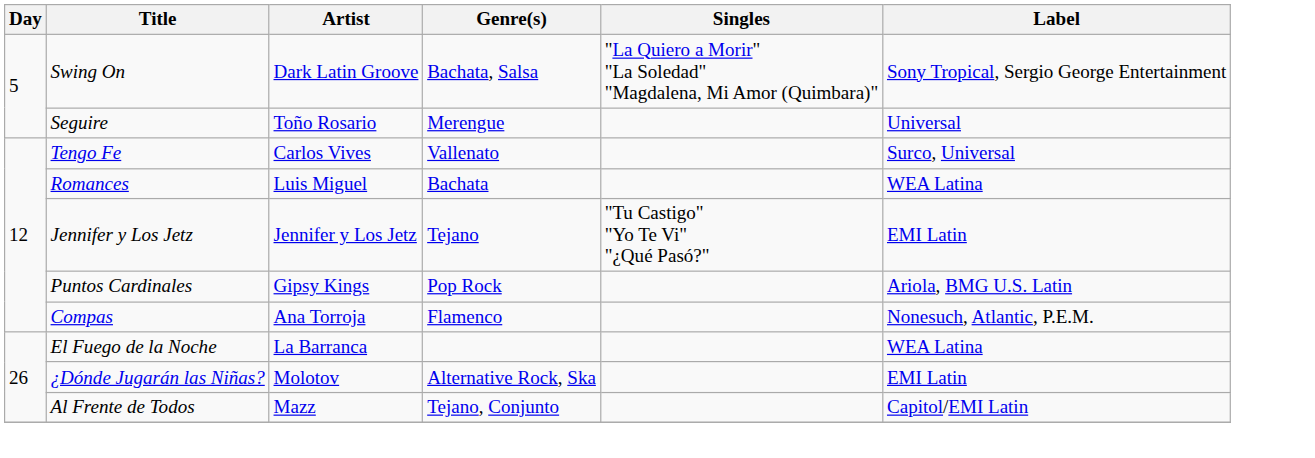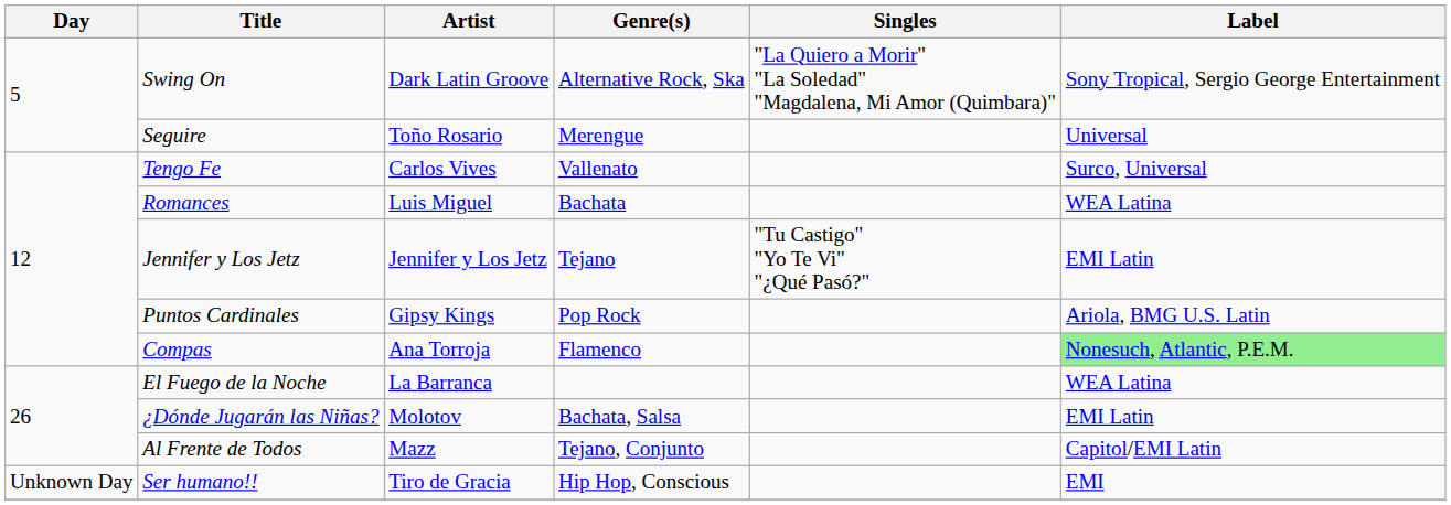Swing On | Genre(s): Bachata, Salsa -> Alternative Rock, Ska
Compas | Label: no background -> lightgreen background
¿Dónde Jugarán las Niñas? | Genre(s): Alternative Rock, Ska -> Bachata, Salsa
+ row: Unknown Day | Ser humano!! | Tiro de Gracia | Hip Hop, Conscious | EMI
